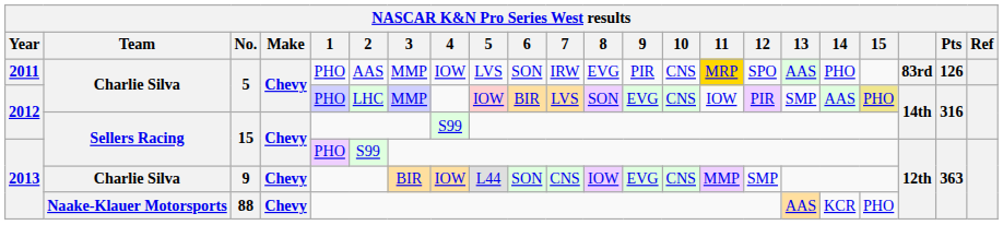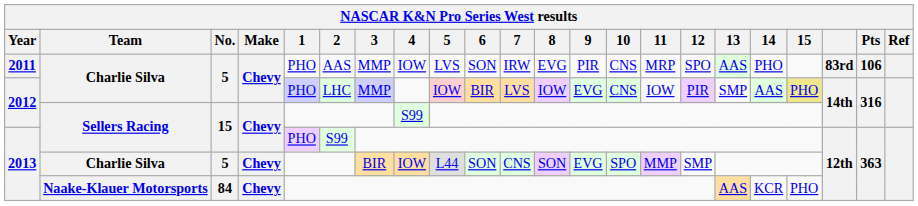2011 | 11: gold background -> no background
2011 | Pts: 126 -> 106
2012 / Charlie Silva | 8: SON -> IOW
2013 / Charlie Silva | No.: 9 -> 5
2013 / Charlie Silva | 8: IOW -> SON
2013 / Charlie Silva | 10: CNS -> SPO
2013 / Naake-Klauer Motorsports | No.: 88 -> 84
